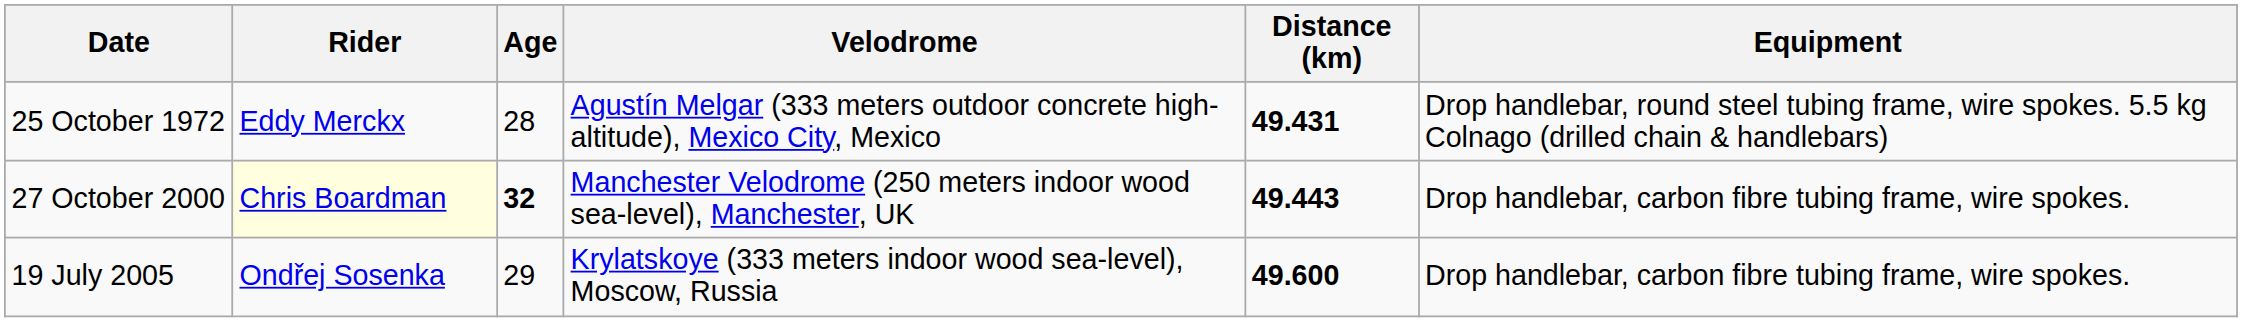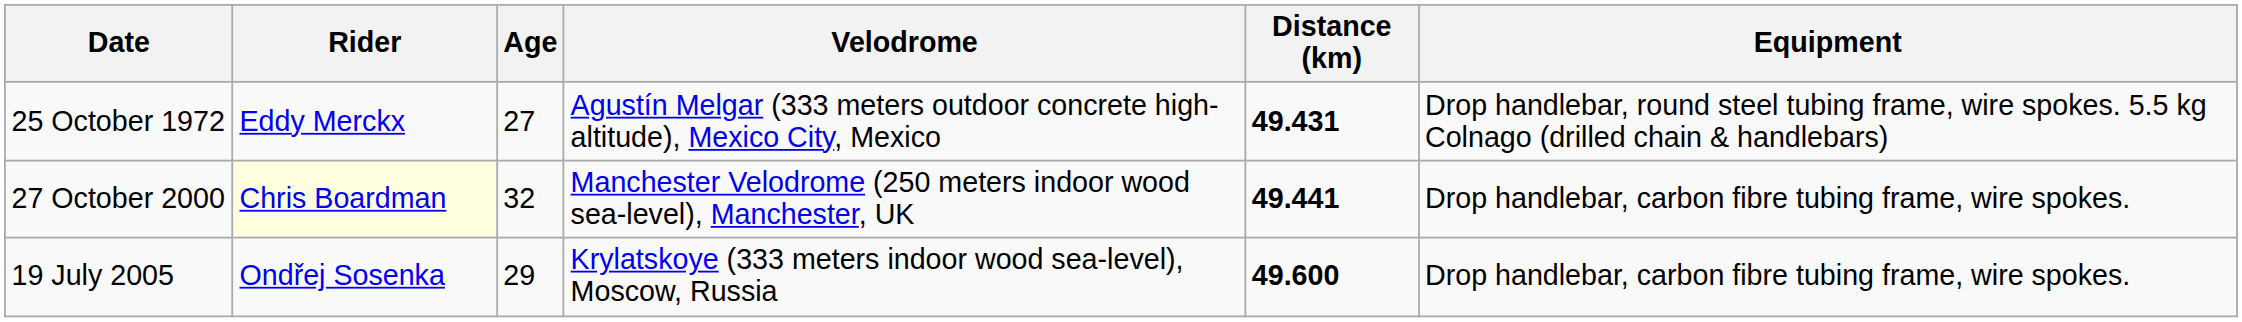25 October 1972 | Age: 28 -> 27
27 October 2000 | Age: bold -> normal
27 October 2000 | Distance (km): 49.443 -> 49.441
